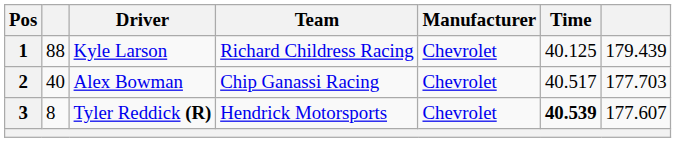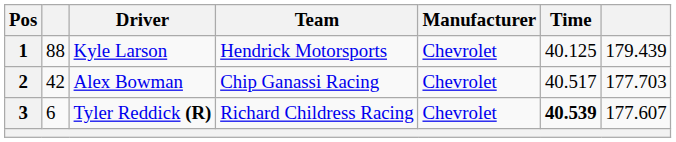1 | Team: Richard Childress Racing -> Hendrick Motorsports
2 | column 2: 40 -> 42
3 | column 2: 8 -> 6
3 | Team: Hendrick Motorsports -> Richard Childress Racing
